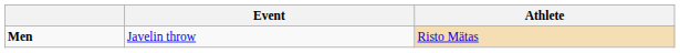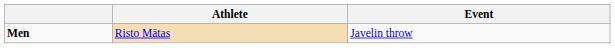columns swapped: Event <-> Athlete
